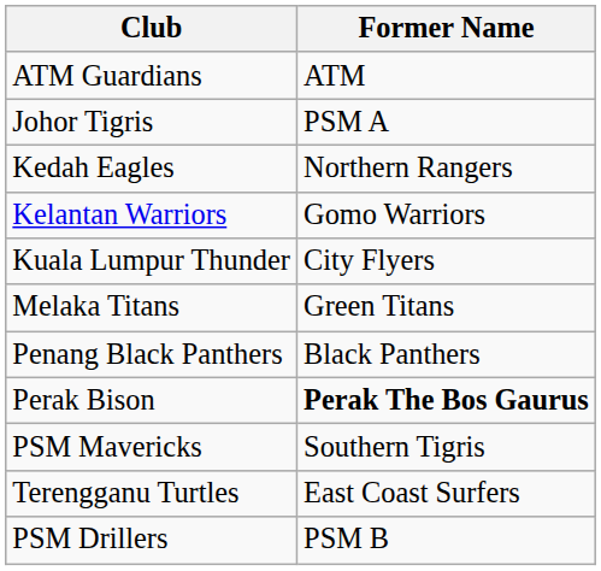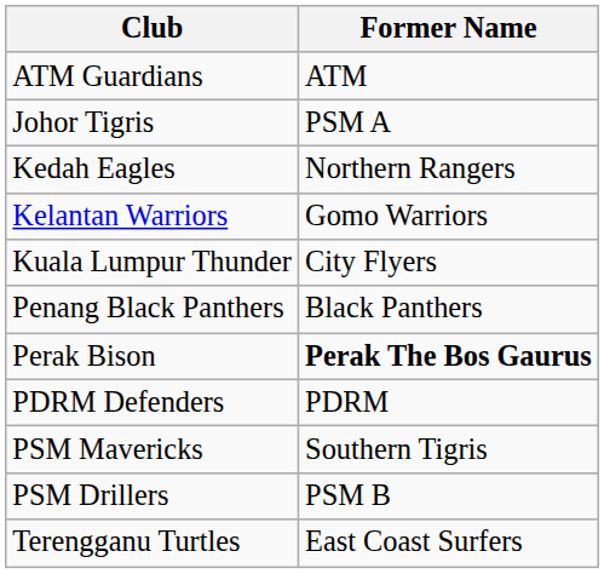- row: Melaka Titans | Green Titans
+ row: PDRM Defenders | PDRM
rows swapped: PSM Drillers <-> Terengganu Turtles
